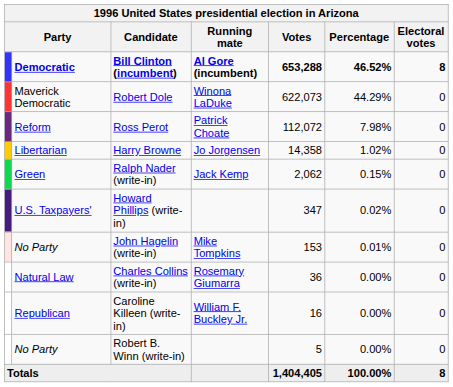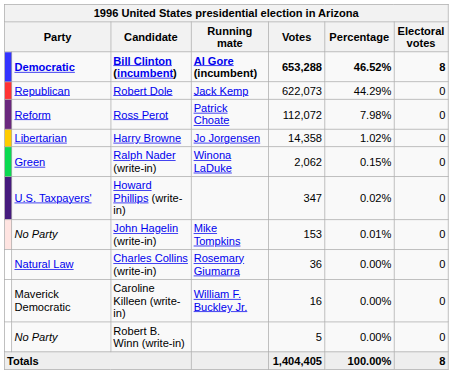Robert Dole | column 2: Maverick Democratic -> Republican
Robert Dole | Running mate: Winona LaDuke -> Jack Kemp
Ralph Nader (write-in) | Running mate: Jack Kemp -> Winona LaDuke
Caroline Killeen (write-in) | column 2: Republican -> Maverick Democratic
